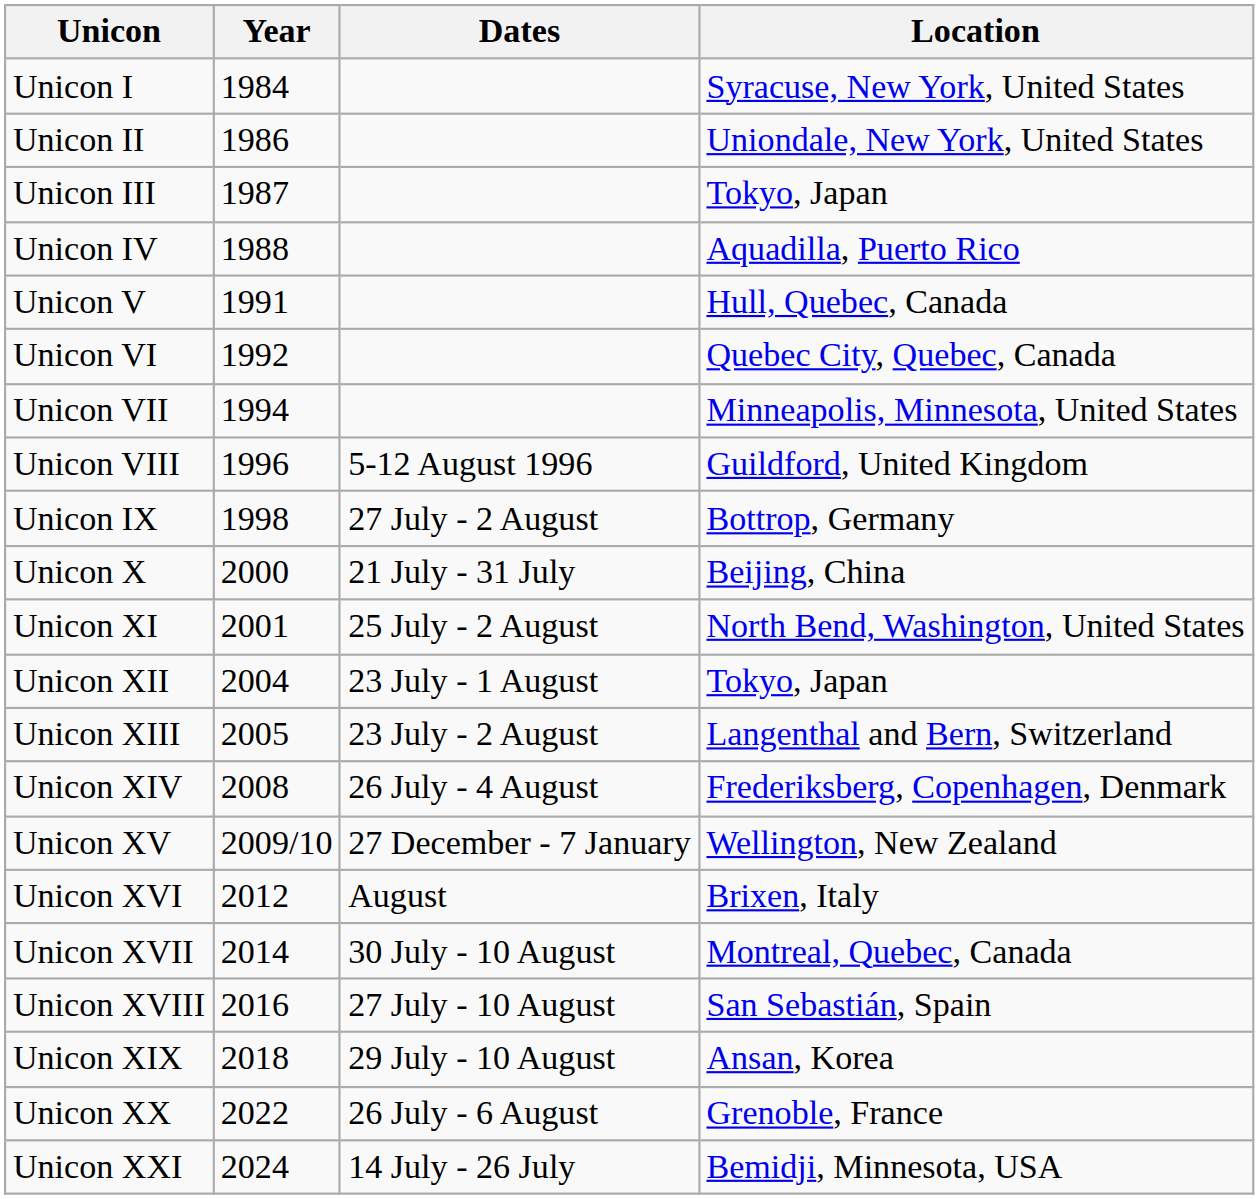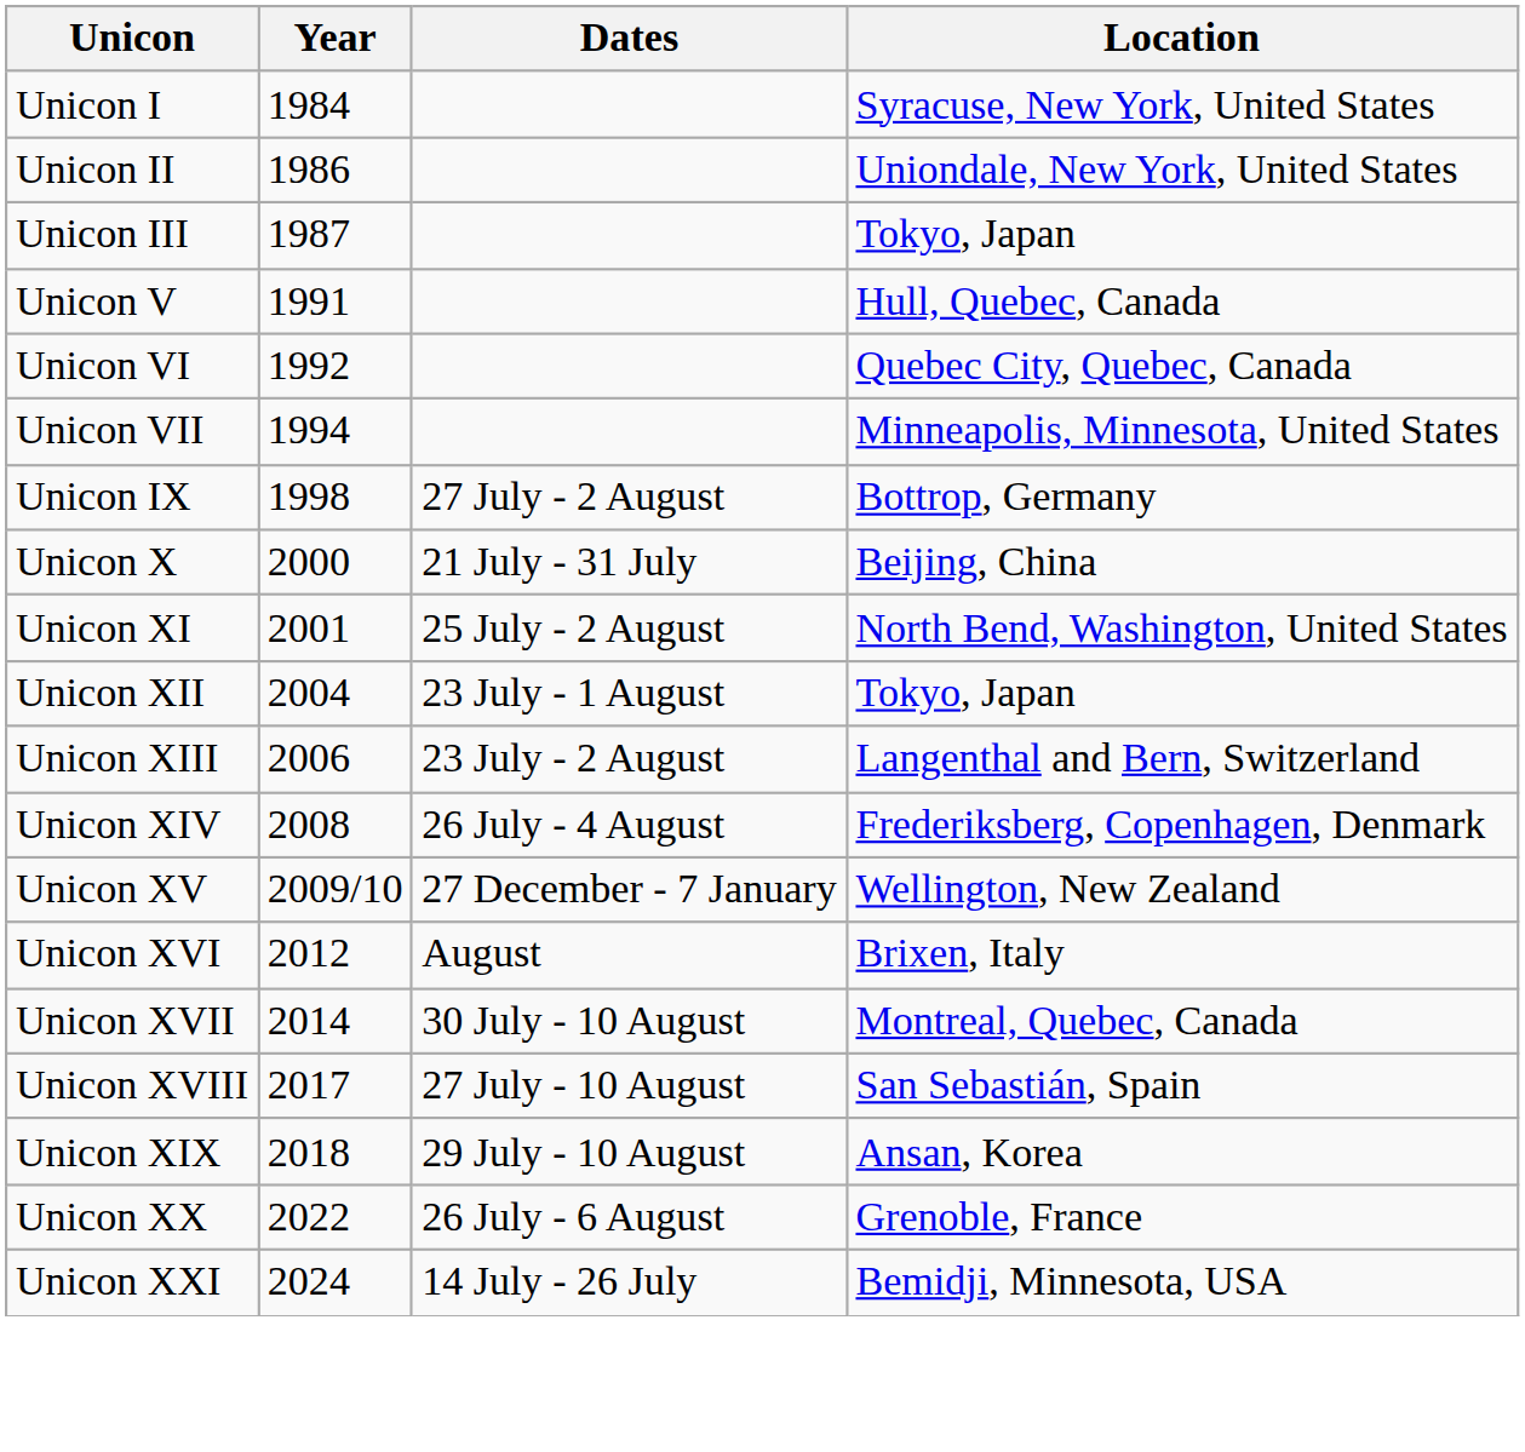- row: Unicon IV | 1988 | Aquadilla, Puerto Rico
- row: Unicon VIII | 1996 | 5-12 August 1996 | Guildford, United Kingdom
Unicon XIII | Year: 2005 -> 2006
Unicon XVIII | Year: 2016 -> 2017
